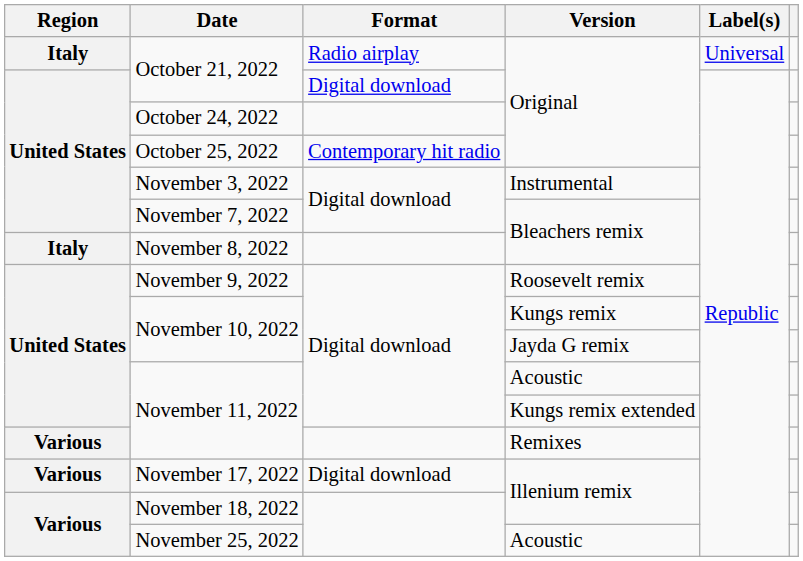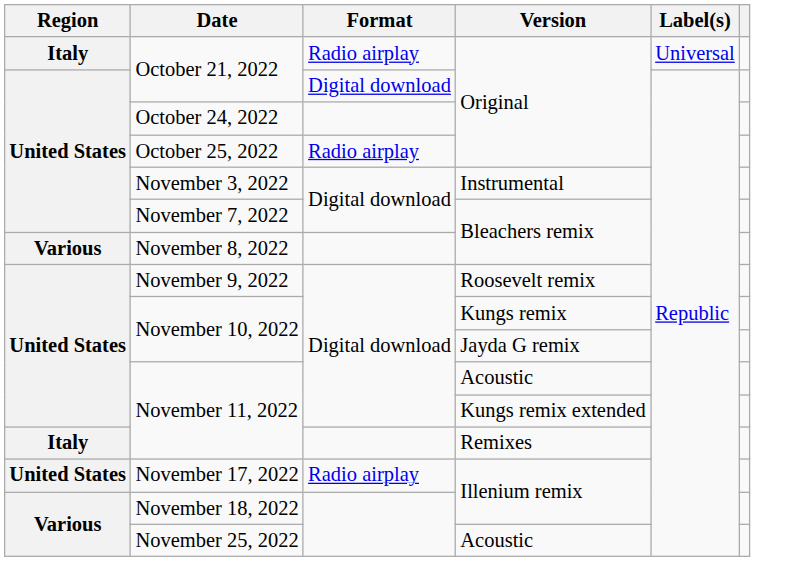October 25, 2022 | Format: Contemporary hit radio -> Radio airplay
November 8, 2022 | Region: Italy -> Various
November 11, 2022 / Remixes | Region: Various -> Italy
November 17, 2022 | Region: Various -> United States
November 17, 2022 | Format: Digital download -> Radio airplay
